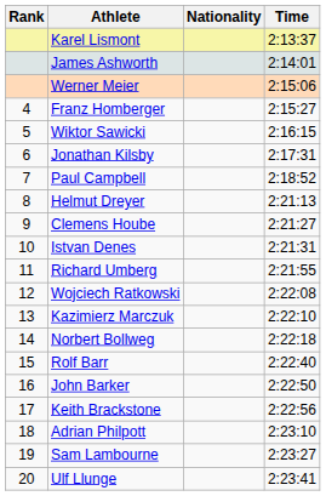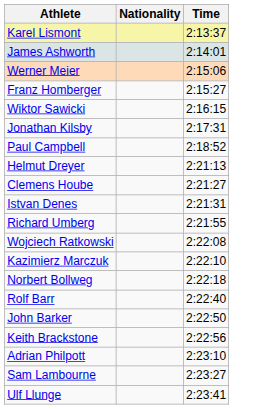- column: Rank | 4 | 5 | 6 | 7 | 8 | 9 | 10 | 11 | 12 | 13 | 14 | 15 | 16 | 17 | 18 | 19 | 20
